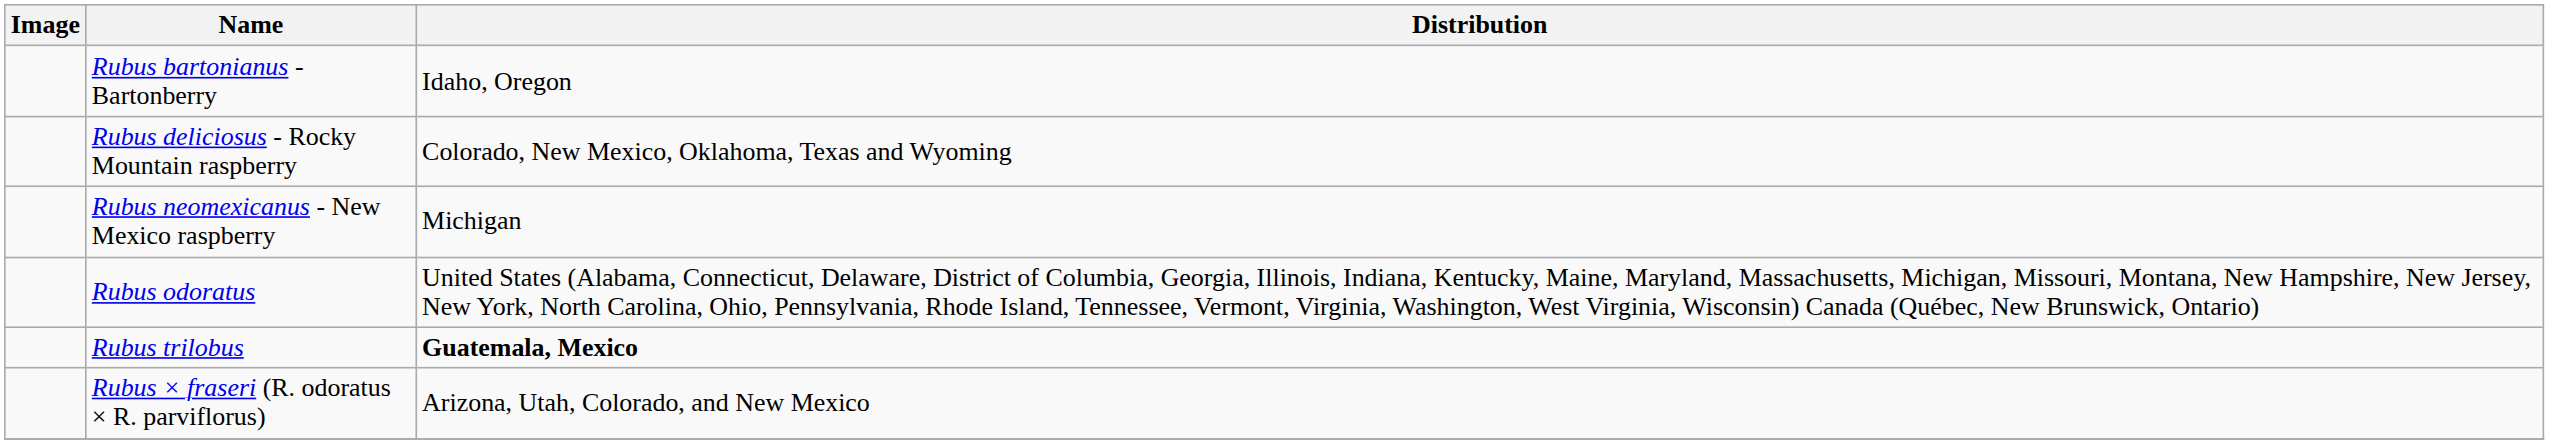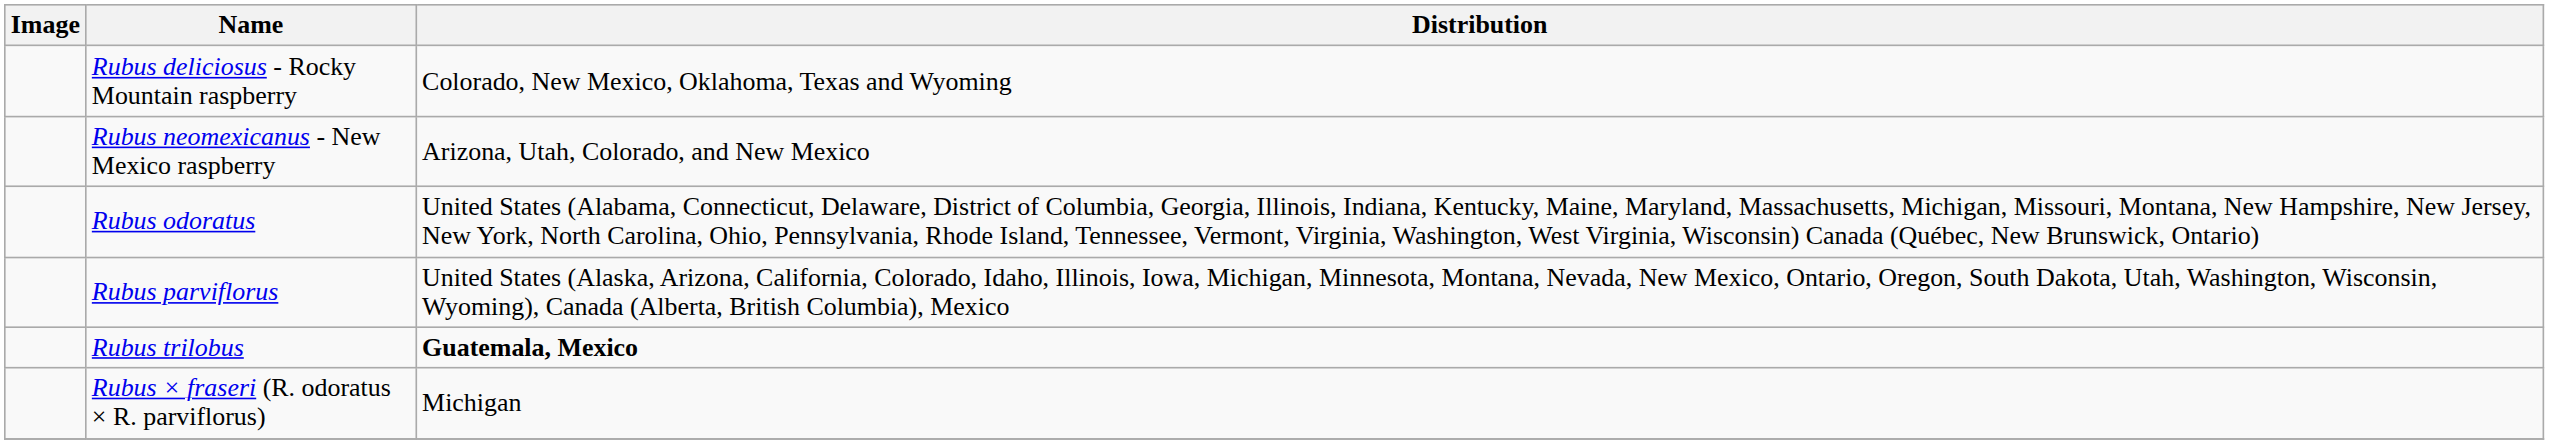- row: Rubus bartonianus - Bartonberry | Idaho, Oregon
Rubus neomexicanus - New Mexico raspberry | Distribution: Michigan -> Arizona, Utah, Colorado, and New Mexico
+ row: Rubus parviflorus | United States (Alaska, Arizona, California, Colorado, Idaho, Illinois, Iowa, Michigan, Minnesota, Montana, Nevada, New Mexico, Ontario, Oregon, South Dakota, Utah, Washington, Wisconsin, Wyoming), Canada (Alberta, British Columbia), Mexico
Rubus × fraseri (R. odoratus × R. parviflorus) | Distribution: Arizona, Utah, Colorado, and New Mexico -> Michigan
